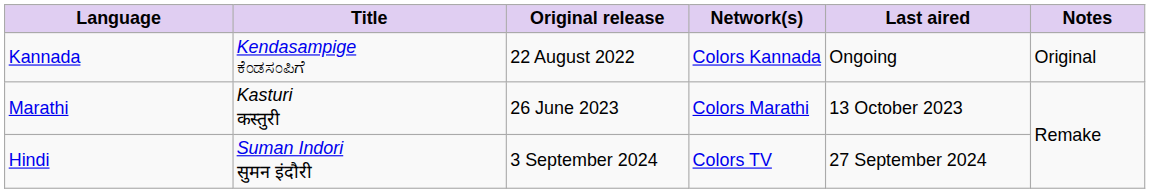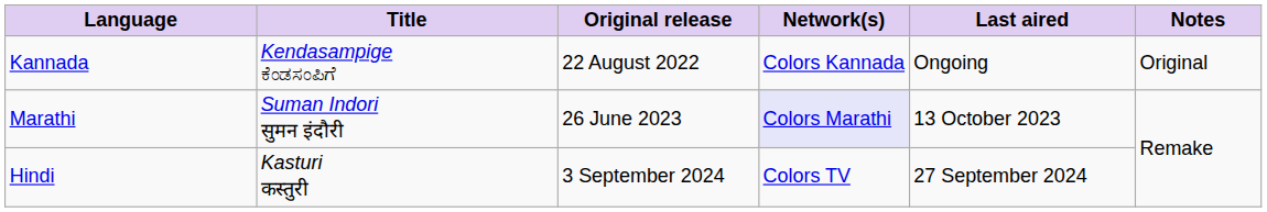Marathi | Title: Kasturi कस्तुरी -> Suman Indori सुमन इंदौरी
Marathi | Network(s): no background -> lavender background
Hindi | Title: Suman Indori सुमन इंदौरी -> Kasturi कस्तुरी
